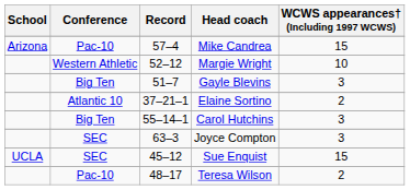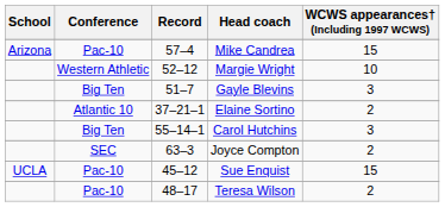Joyce Compton | WCWS appearances† (Including 1997 WCWS): 3 -> 2
Sue Enquist | Conference: SEC -> Pac-10
